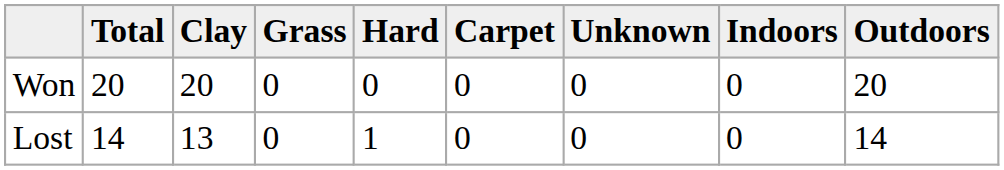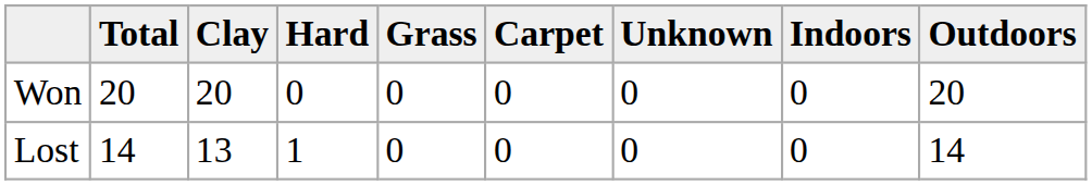columns swapped: Hard <-> Grass
